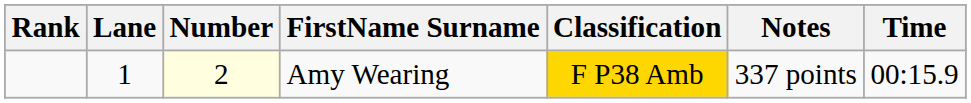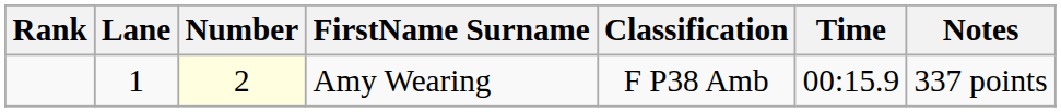columns swapped: Time <-> Notes
Amy Wearing | Classification: gold background -> no background
